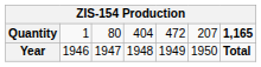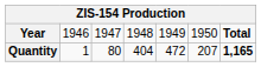rows swapped: Year <-> Quantity
